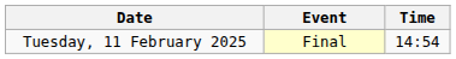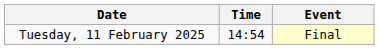columns swapped: Time <-> Event
